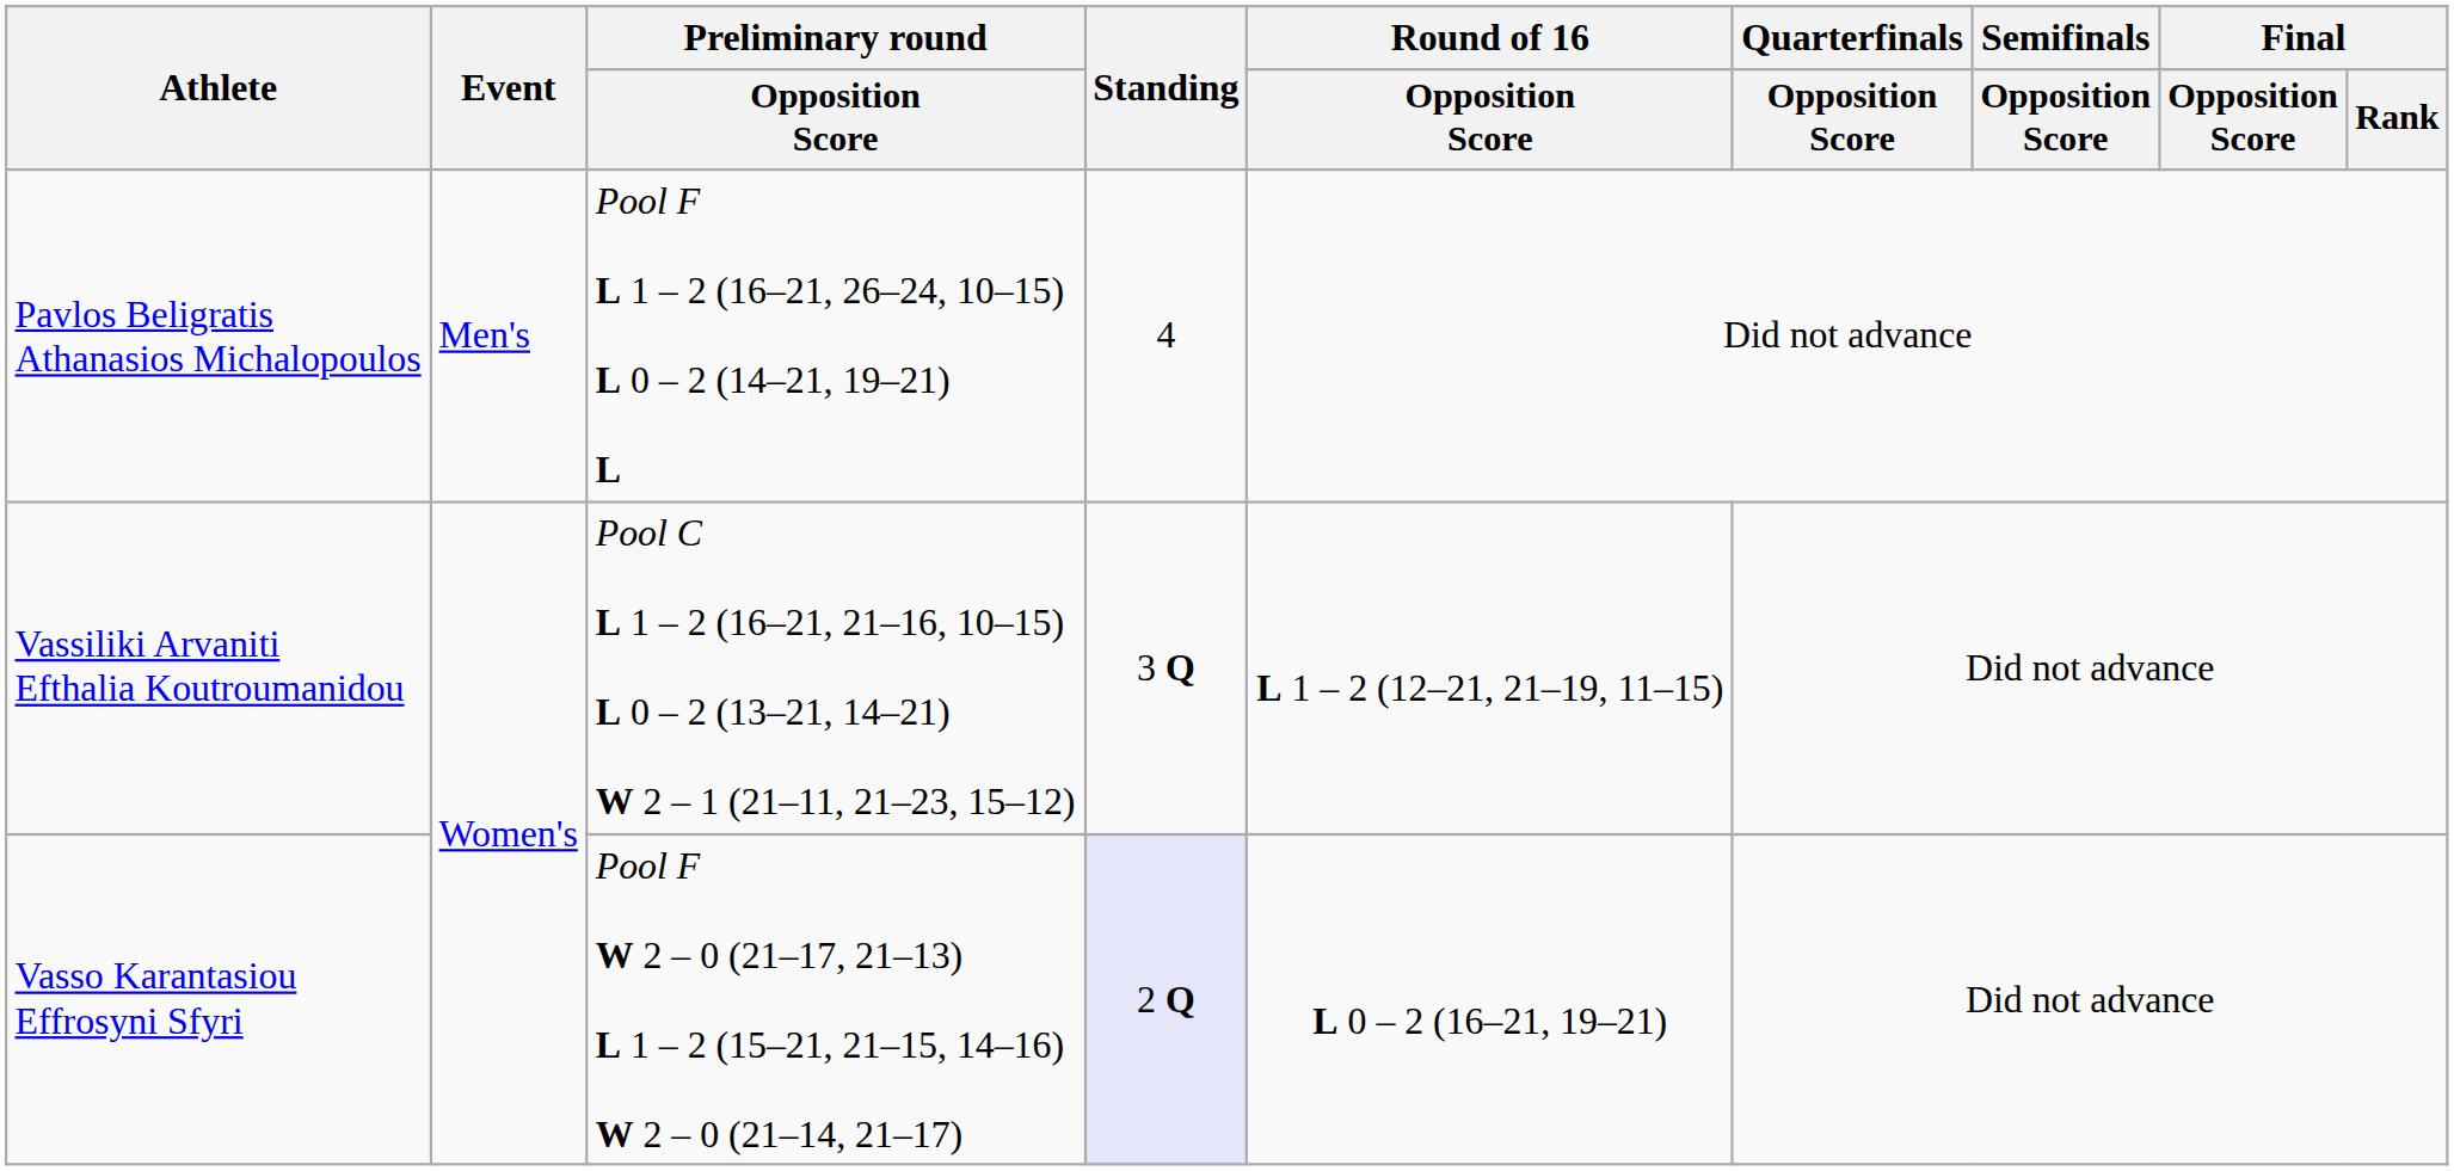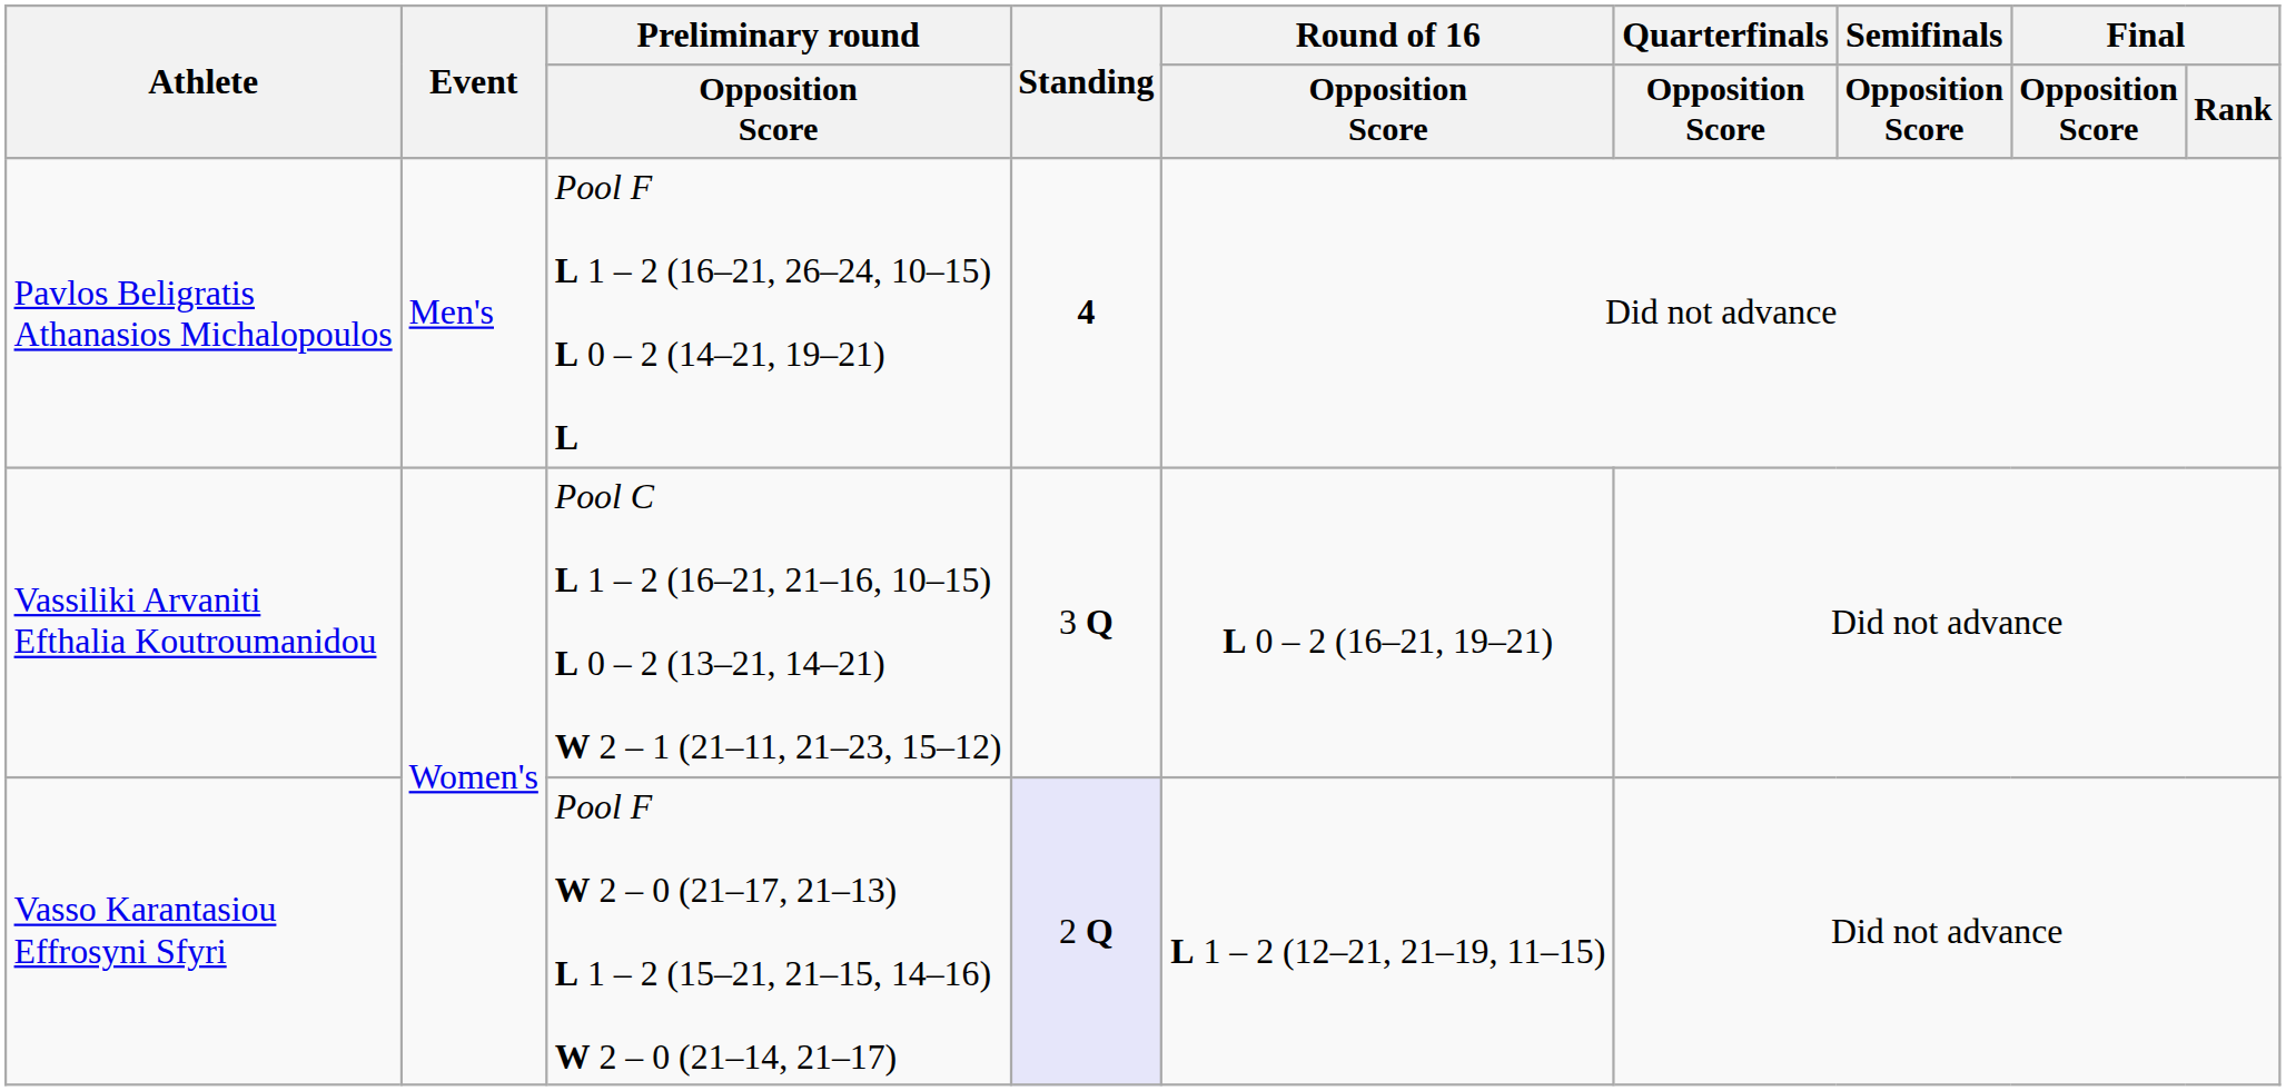Pavlos Beligratis Athanasios Michalopoulos | Standing: normal -> bold
Vassiliki Arvaniti Efthalia Koutroumanidou | Round of 16 / Opposition Score: L 1 – 2 (12–21, 21–19, 11–15) -> L 0 – 2 (16–21, 19–21)
Vasso Karantasiou Effrosyni Sfyri | Round of 16 / Opposition Score: L 0 – 2 (16–21, 19–21) -> L 1 – 2 (12–21, 21–19, 11–15)
